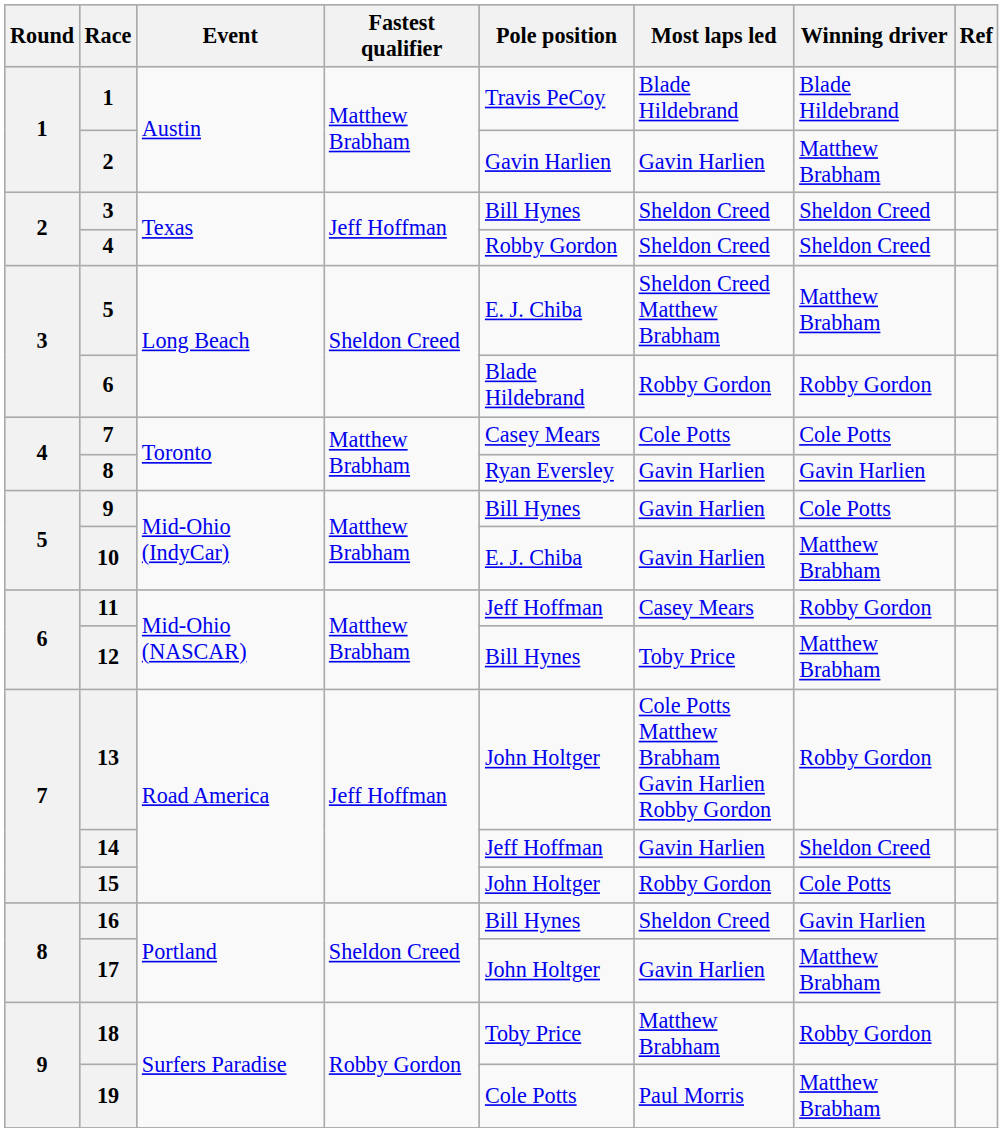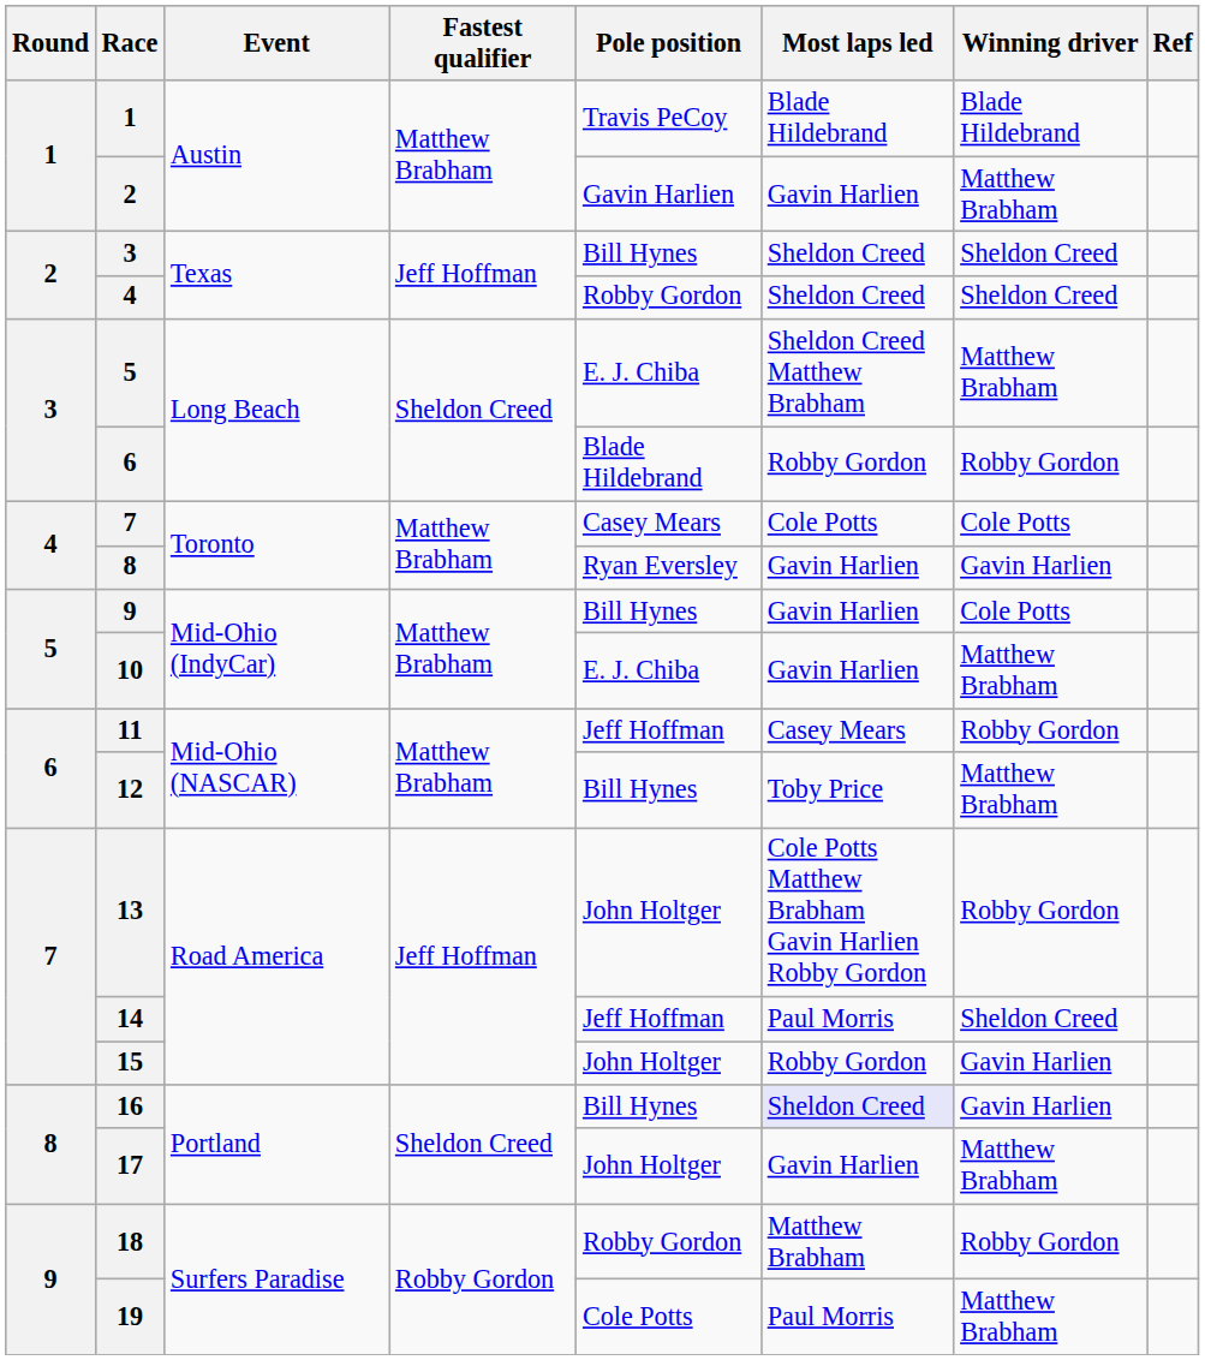14 | Most laps led: Gavin Harlien -> Paul Morris
15 | Winning driver: Cole Potts -> Gavin Harlien
16 | Most laps led: no background -> lavender background
18 | Pole position: Toby Price -> Robby Gordon
